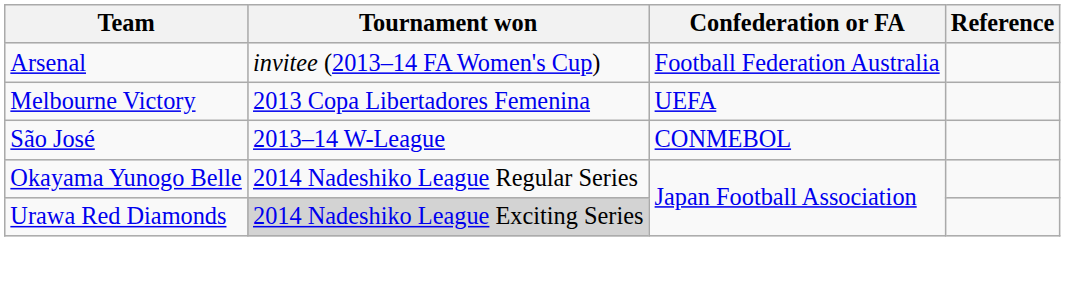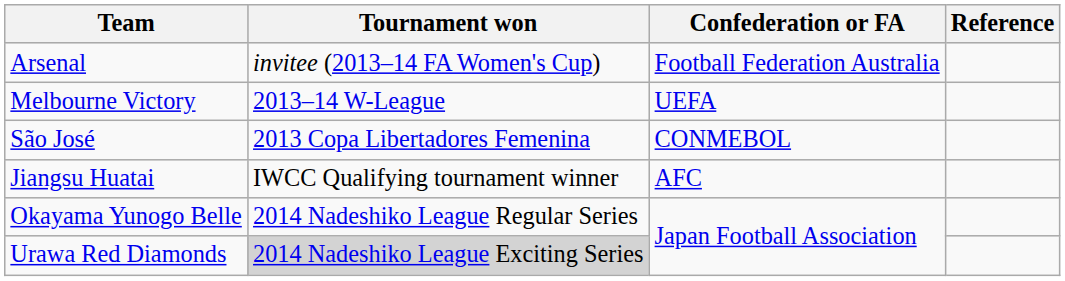Melbourne Victory | Tournament won: 2013 Copa Libertadores Femenina -> 2013–14 W-League
São José | Tournament won: 2013–14 W-League -> 2013 Copa Libertadores Femenina
+ row: Jiangsu Huatai | IWCC Qualifying tournament winner | AFC
